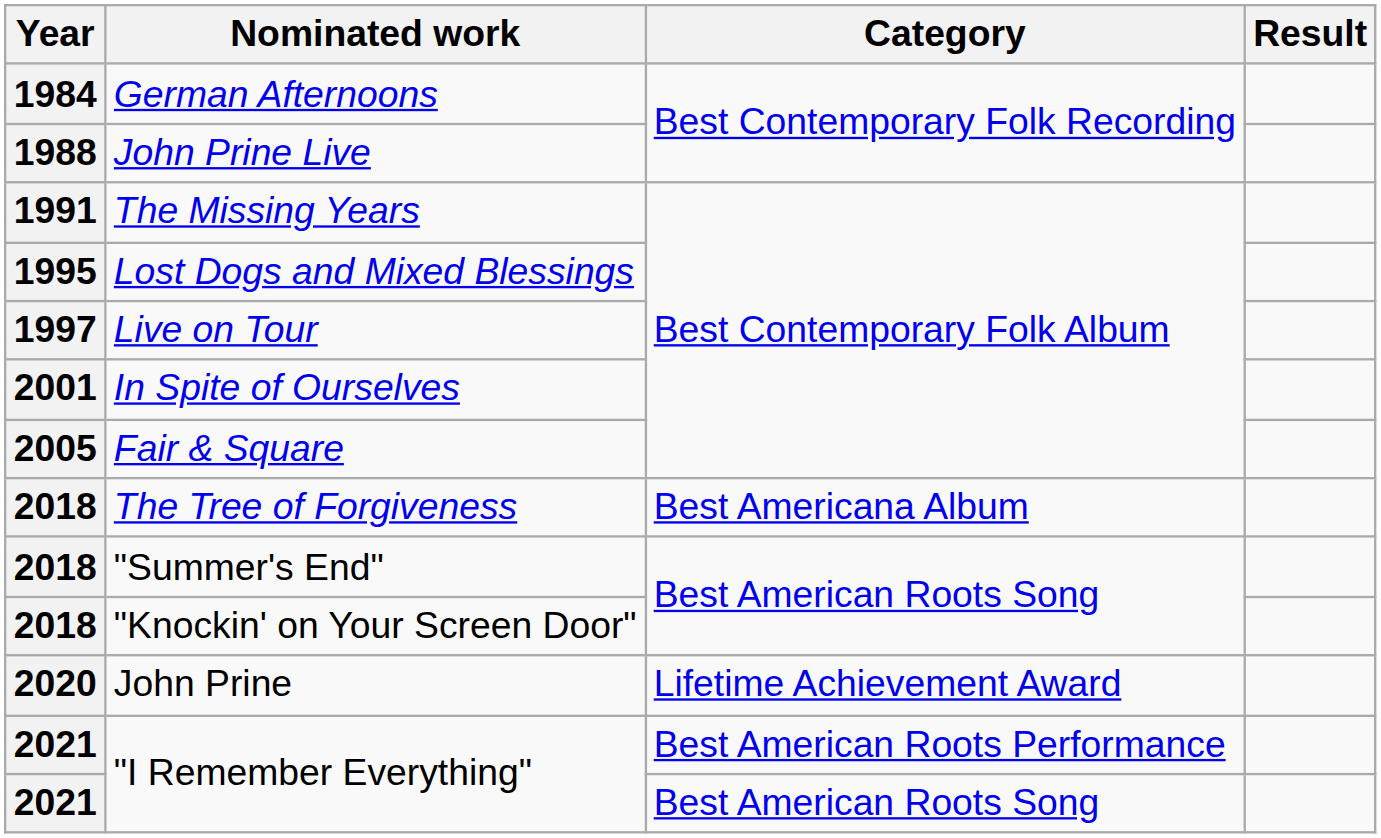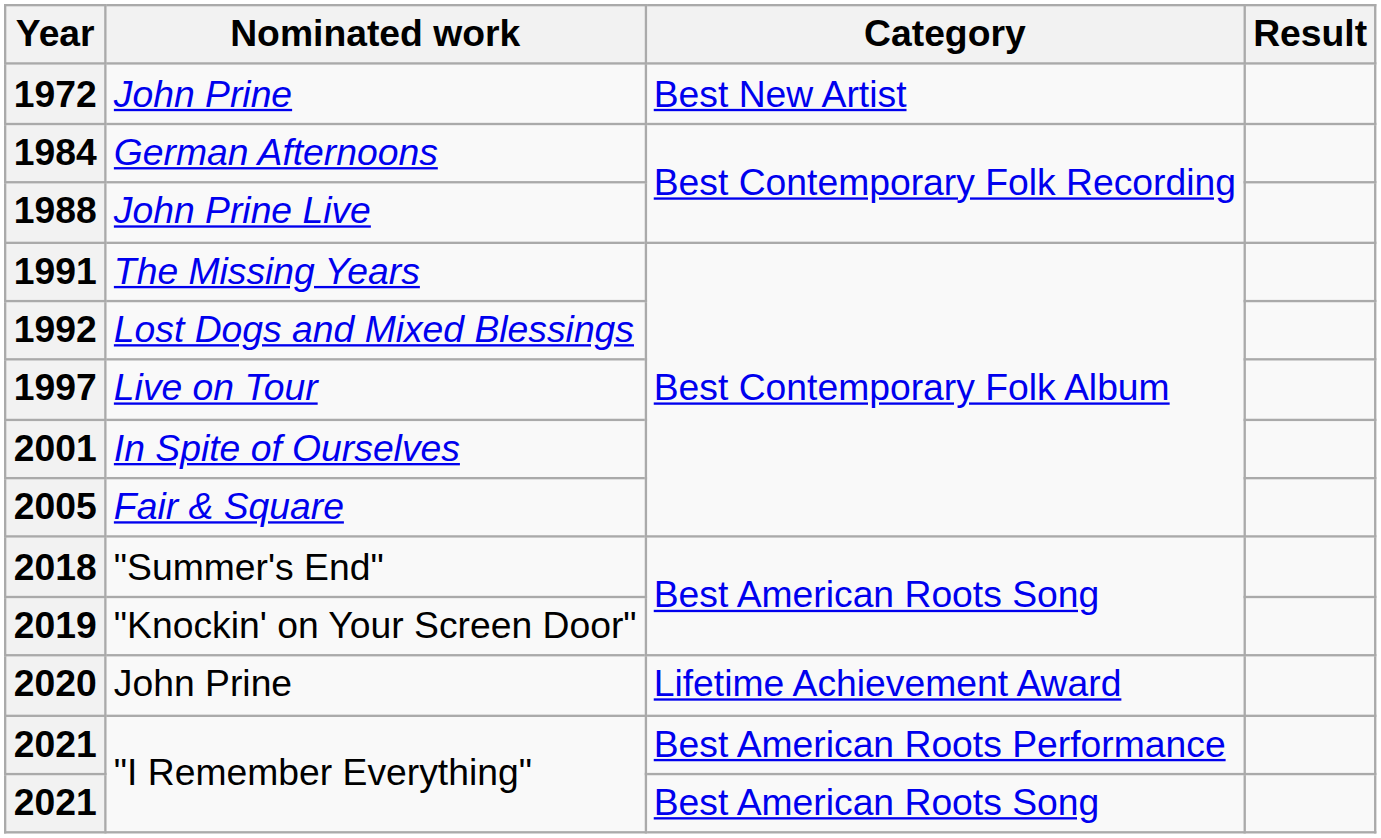+ row: 1972 | John Prine | Best New Artist
Lost Dogs and Mixed Blessings | Year: 1995 -> 1992
- row: 2018 | The Tree of Forgiveness | Best Americana Album
"Knockin' on Your Screen Door" | Year: 2018 -> 2019
